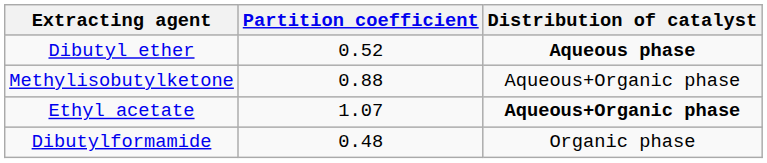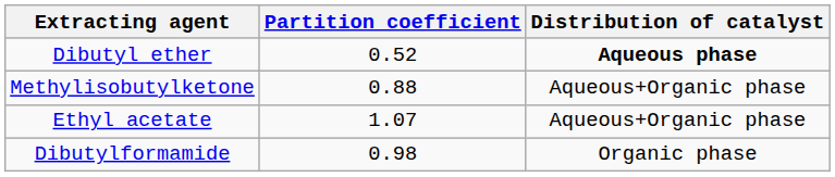Ethyl acetate | Distribution of catalyst: bold -> normal
Dibutylformamide | Partition coefficient: 0.48 -> 0.98
